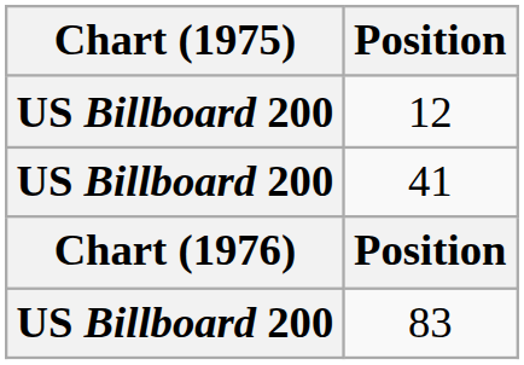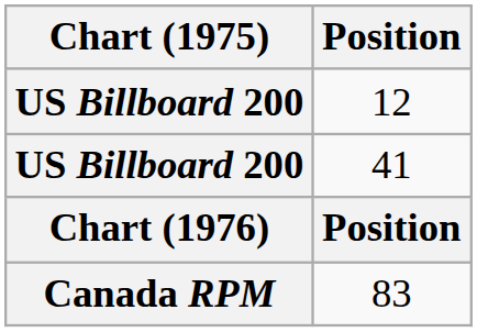83 | Chart (1975): US Billboard 200 -> Canada RPM
